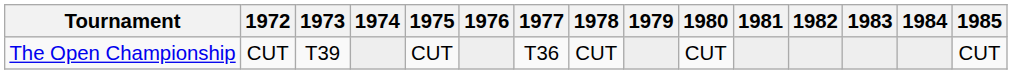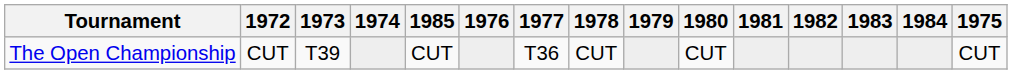columns swapped: 1975 <-> 1985
